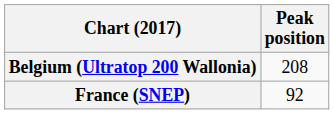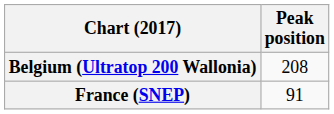France (SNEP) | Peak position: 92 -> 91
